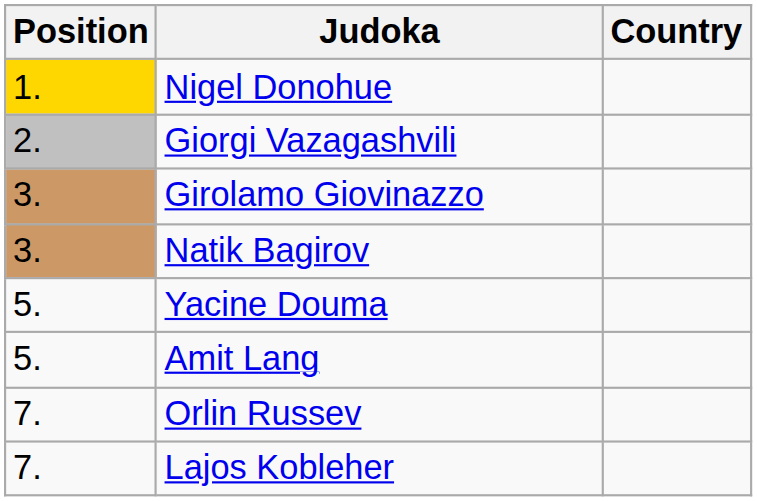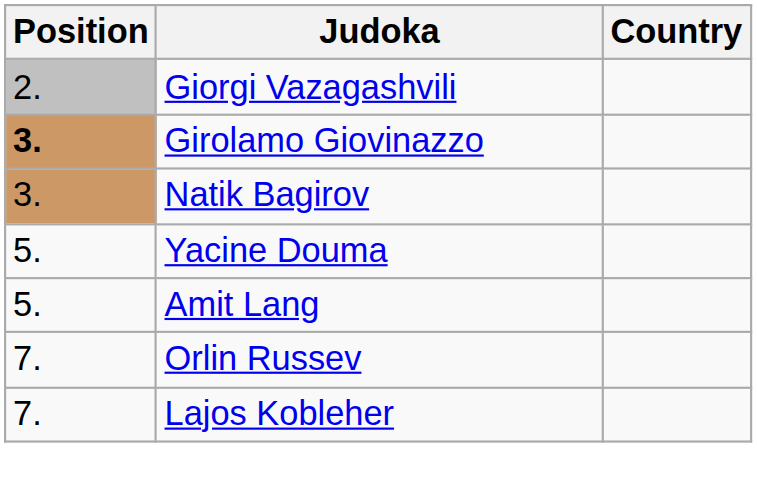- row: 1. | Nigel Donohue
Girolamo Giovinazzo | Position: normal -> bold
